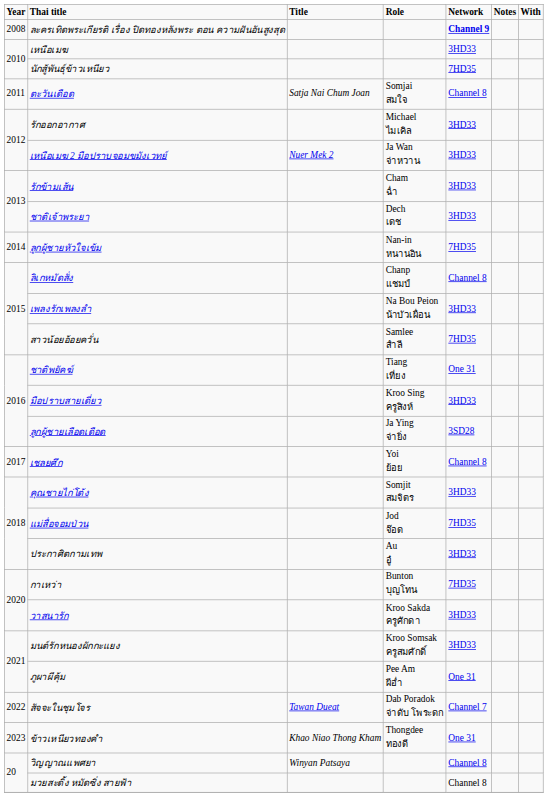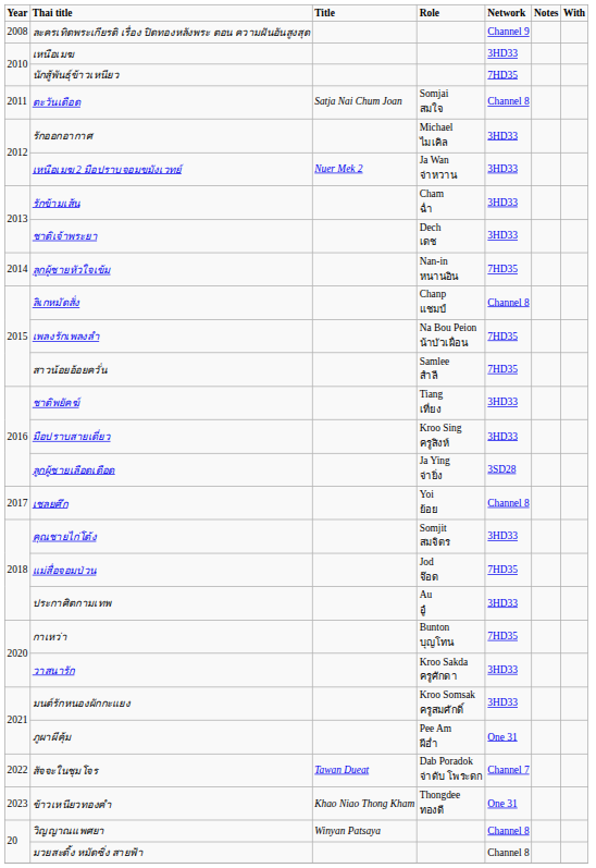ละครเทิดพระเกียรติ เรื่อง ปิดทองหลังพระ ตอน ความฝันอันสูงสุด | Network: bold -> normal
เพลงรักเพลงลำ | Network: 3HD33 -> 7HD35
ชาติพยัคฆ์ | Network: One 31 -> 3HD33
